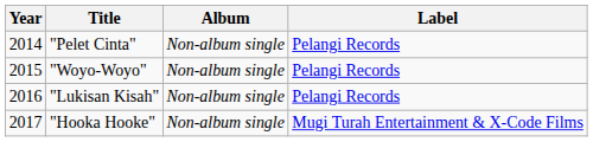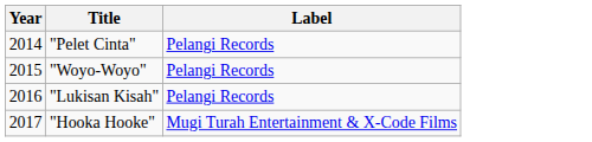- column: Album | Non-album single | Non-album single | Non-album single | Non-album single
